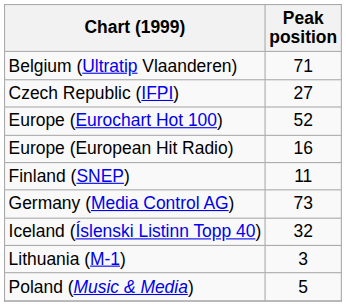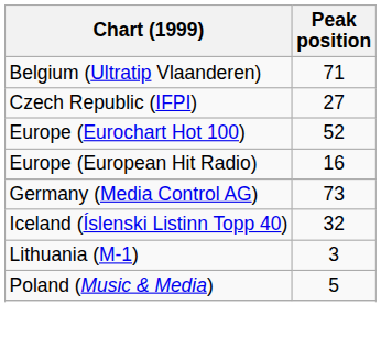- row: Finland (SNEP) | 11
